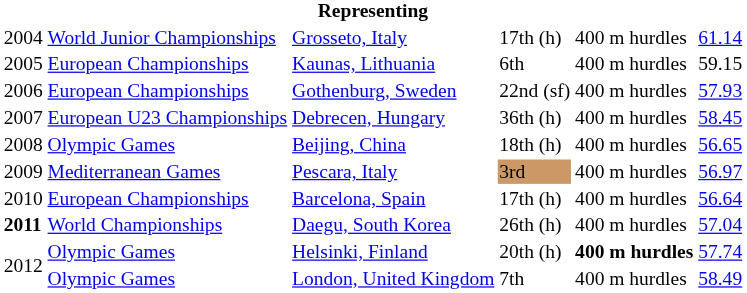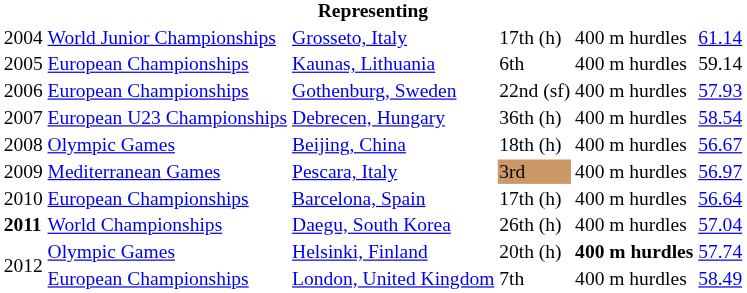Kaunas, Lithuania | column 6: 59.15 -> 59.14
Debrecen, Hungary | column 6: 58.45 -> 58.54
Beijing, China | column 6: 56.65 -> 56.67
London, United Kingdom | column 2: Olympic Games -> European Championships
